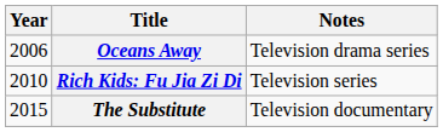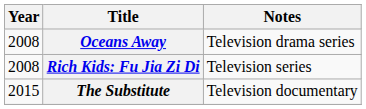Oceans Away | Year: 2006 -> 2008
Rich Kids: Fu Jia Zi Di | Year: 2010 -> 2008
